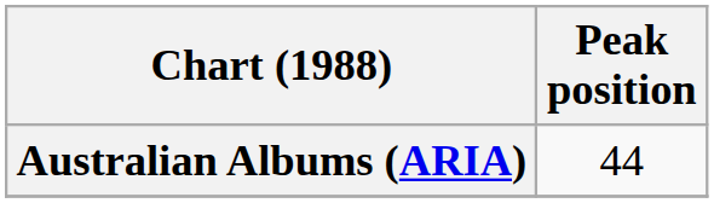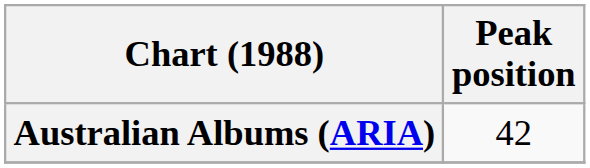Australian Albums (ARIA) | Peak position: 44 -> 42
